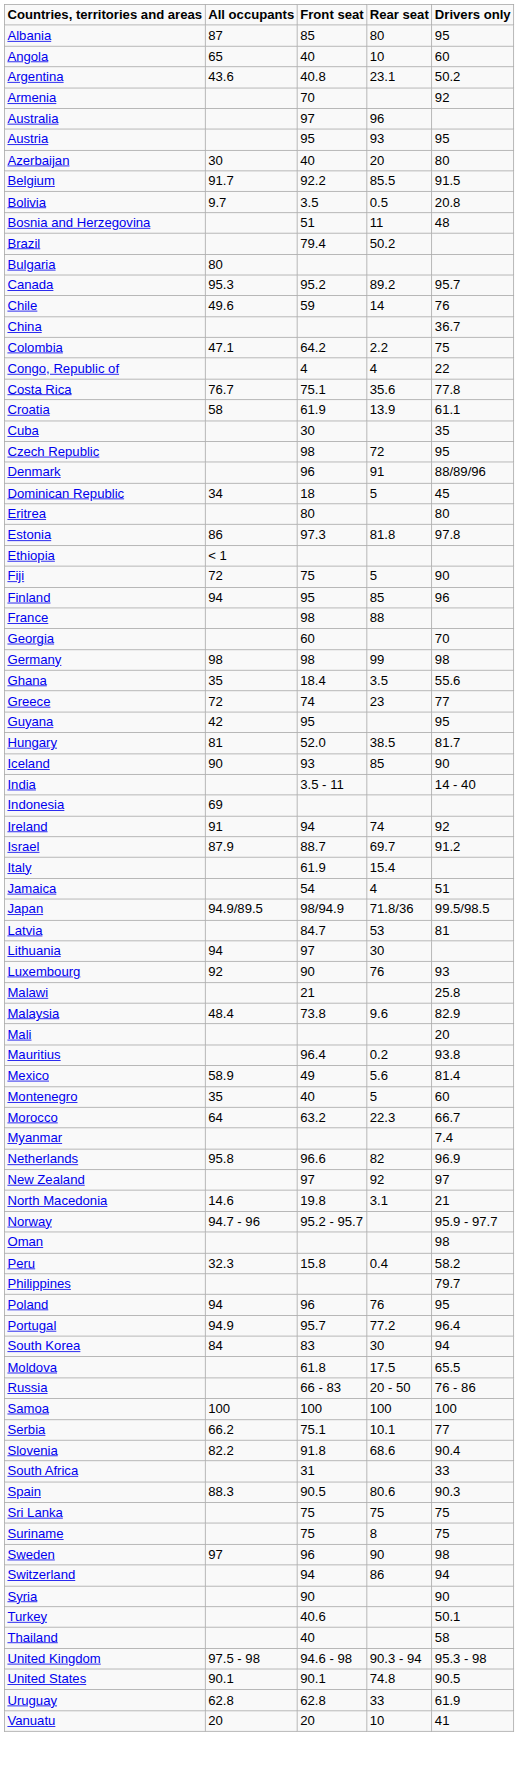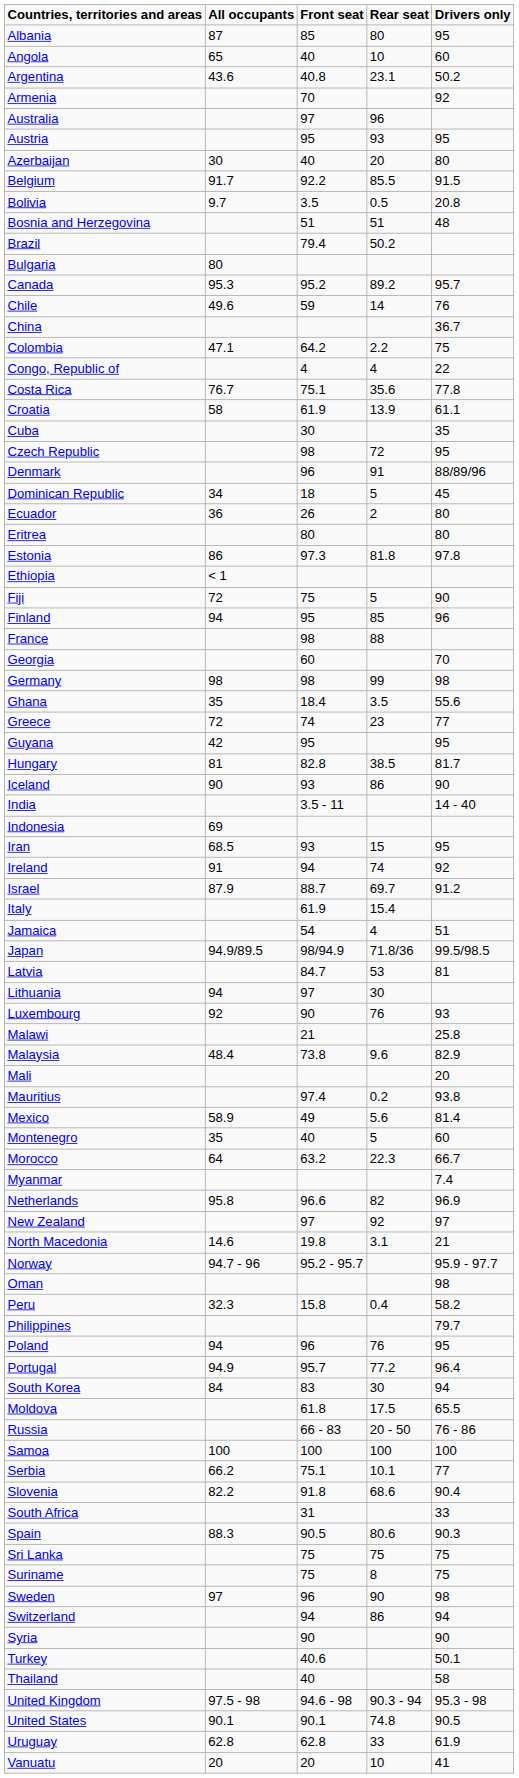Bosnia and Herzegovina | Rear seat: 11 -> 51
+ row: Ecuador | 36 | 26 | 2 | 80
Hungary | Front seat: 52.0 -> 82.8
Iceland | Rear seat: 85 -> 86
+ row: Iran | 68.5 | 93 | 15 | 95
Mauritius | Front seat: 96.4 -> 97.4
